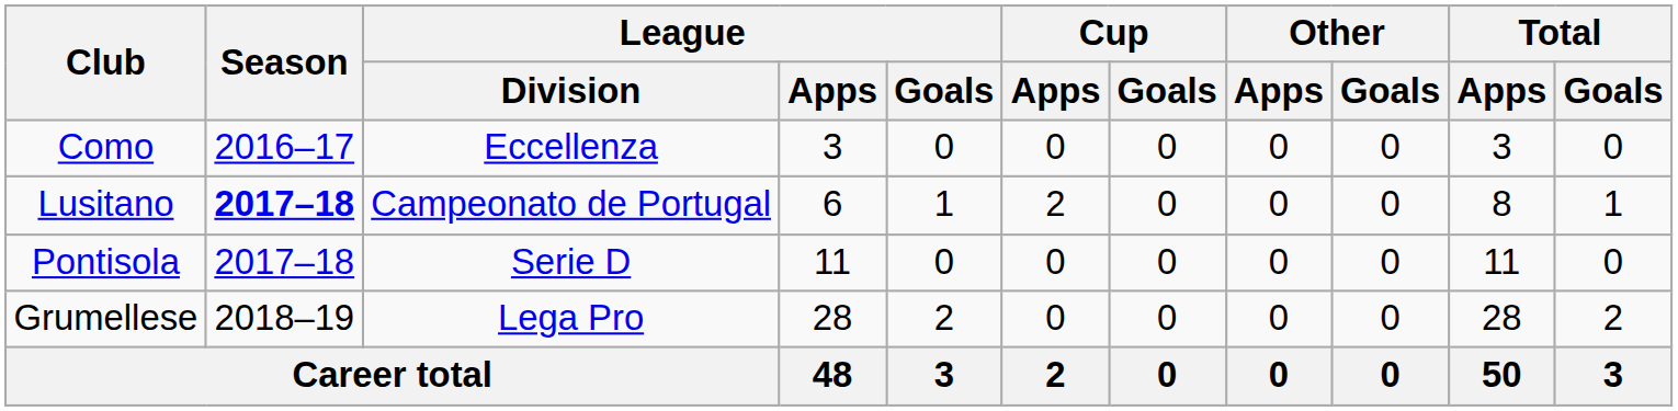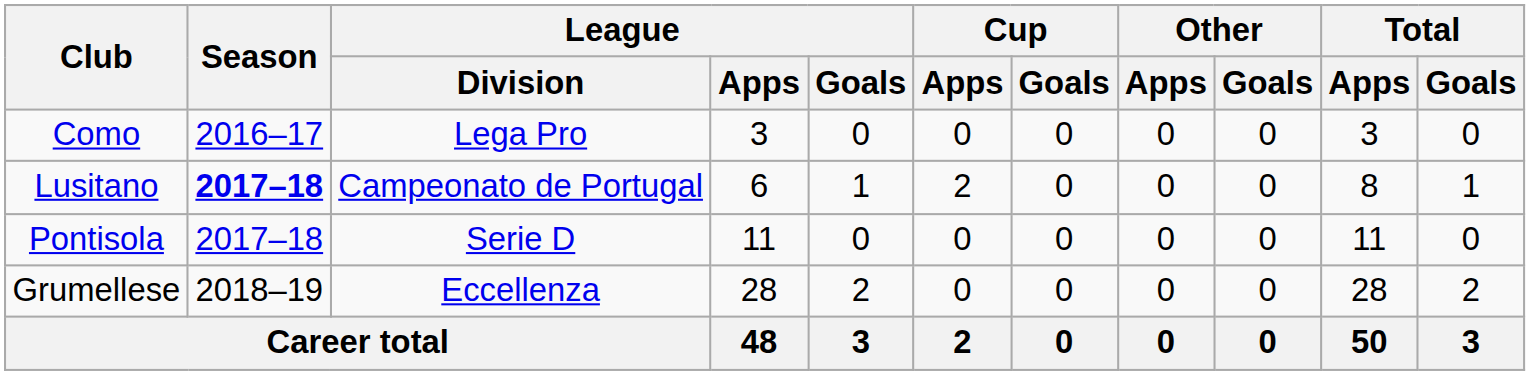Como | League / Division: Eccellenza -> Lega Pro
Grumellese | League / Division: Lega Pro -> Eccellenza
